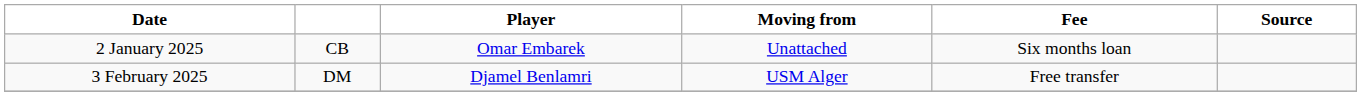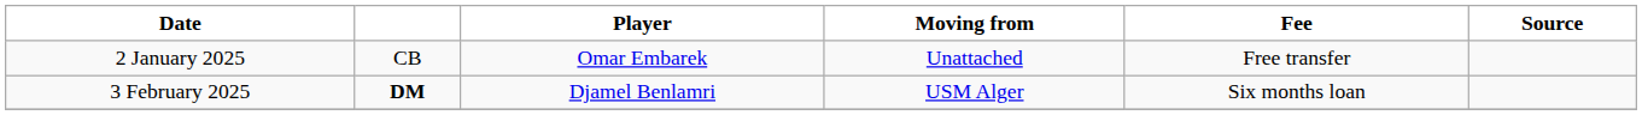2 January 2025 | Fee: Six months loan -> Free transfer
3 February 2025 | column 2: normal -> bold
3 February 2025 | Fee: Free transfer -> Six months loan
